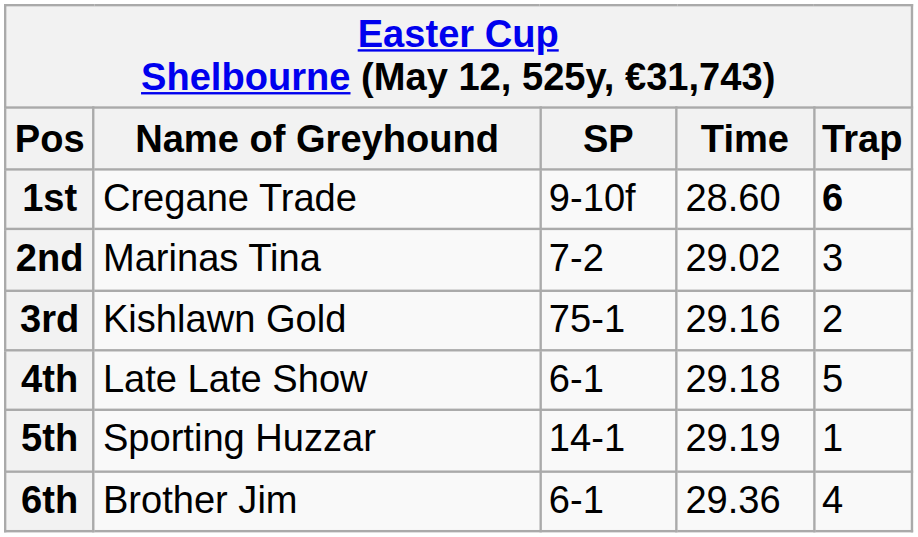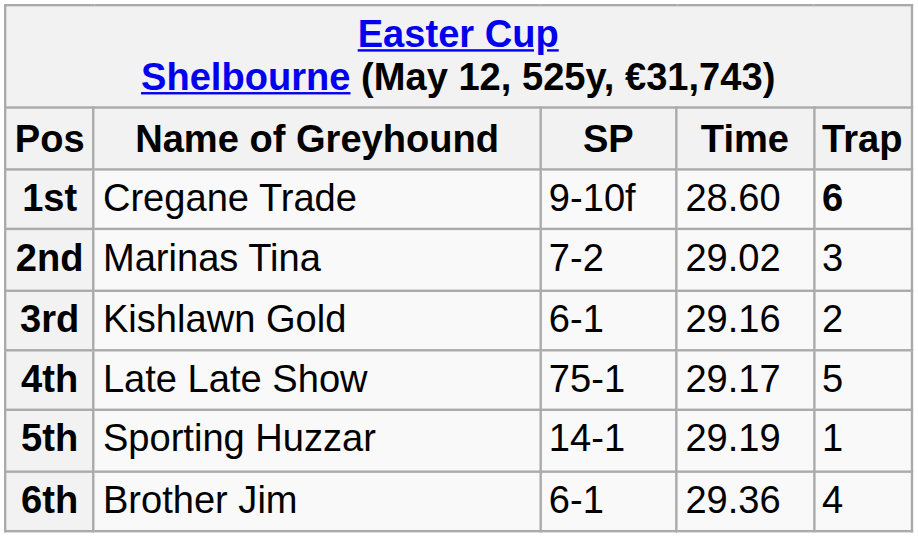3rd | SP: 75-1 -> 6-1
4th | SP: 6-1 -> 75-1
4th | Time: 29.18 -> 29.17
